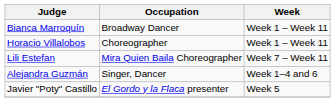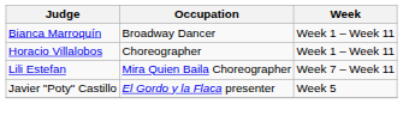- row: Alejandra Guzmán | Singer, Dancer | Week 1–4 and 6
